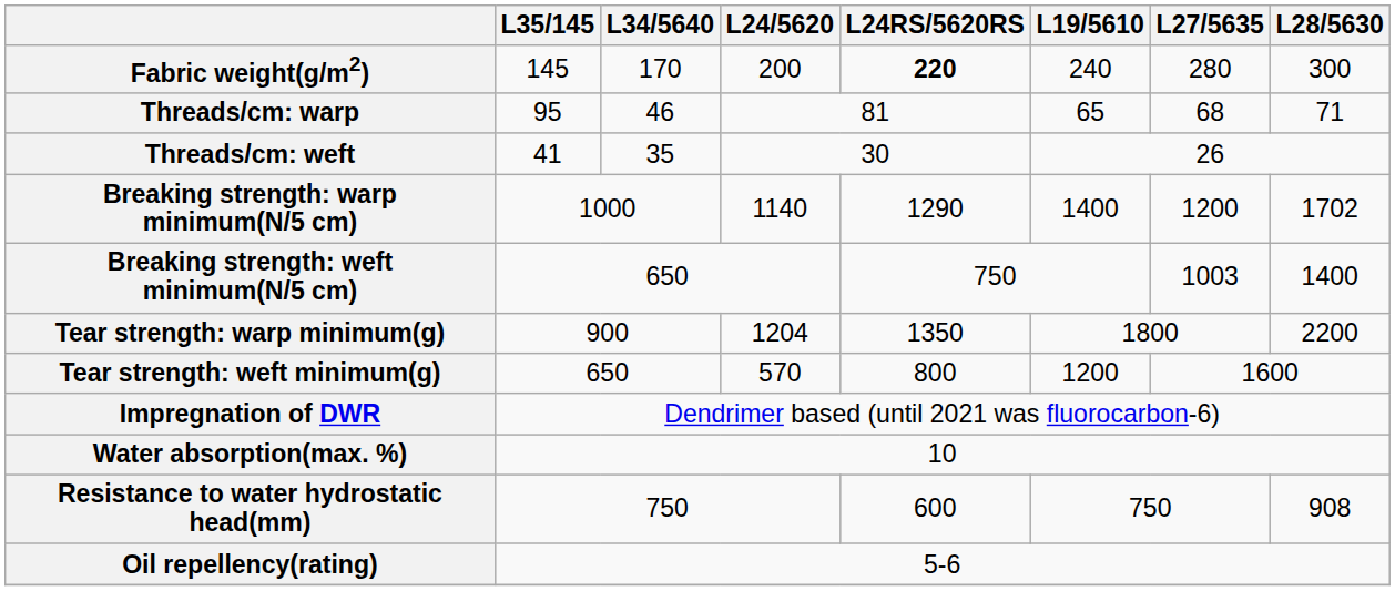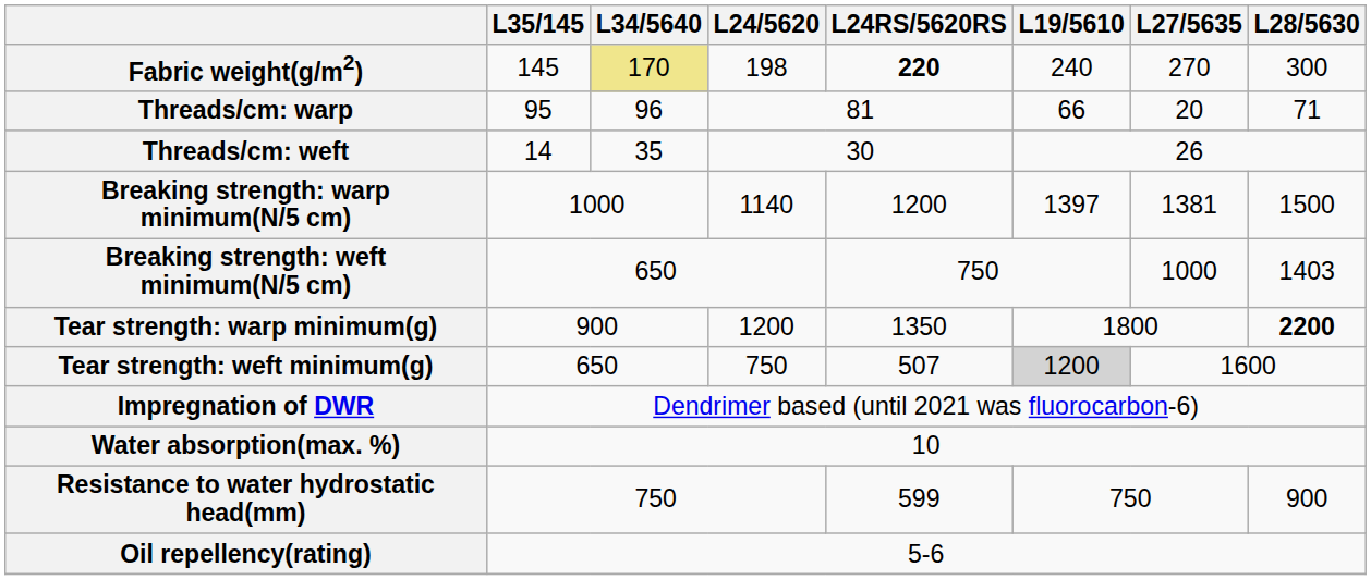Fabric weight(g/m2) | L34/5640: no background -> khaki background
Fabric weight(g/m2) | L24/5620: 200 -> 198
Fabric weight(g/m2) | L27/5635: 280 -> 270
Threads/cm: warp | L34/5640: 46 -> 96
Threads/cm: warp | L19/5610: 65 -> 66
Threads/cm: warp | L27/5635: 68 -> 20
Threads/cm: weft | L35/145: 41 -> 14
Breaking strength: warp minimum(N/5 cm) | L24RS/5620RS: 1290 -> 1200
Breaking strength: warp minimum(N/5 cm) | L19/5610: 1400 -> 1397
Breaking strength: warp minimum(N/5 cm) | L27/5635: 1200 -> 1381
Breaking strength: warp minimum(N/5 cm) | L28/5630: 1702 -> 1500
Breaking strength: weft minimum(N/5 cm) | L27/5635: 1003 -> 1000
Breaking strength: weft minimum(N/5 cm) | L28/5630: 1400 -> 1403
Tear strength: warp minimum(g) | L24/5620: 1204 -> 1200
Tear strength: warp minimum(g) | L28/5630: normal -> bold
Tear strength: weft minimum(g) | L24/5620: 570 -> 750
Tear strength: weft minimum(g) | L24RS/5620RS: 800 -> 507
Tear strength: weft minimum(g) | L19/5610: no background -> lightgrey background
Resistance to water hydrostatic head(mm) | L24RS/5620RS: 600 -> 599
Resistance to water hydrostatic head(mm) | L28/5630: 908 -> 900
